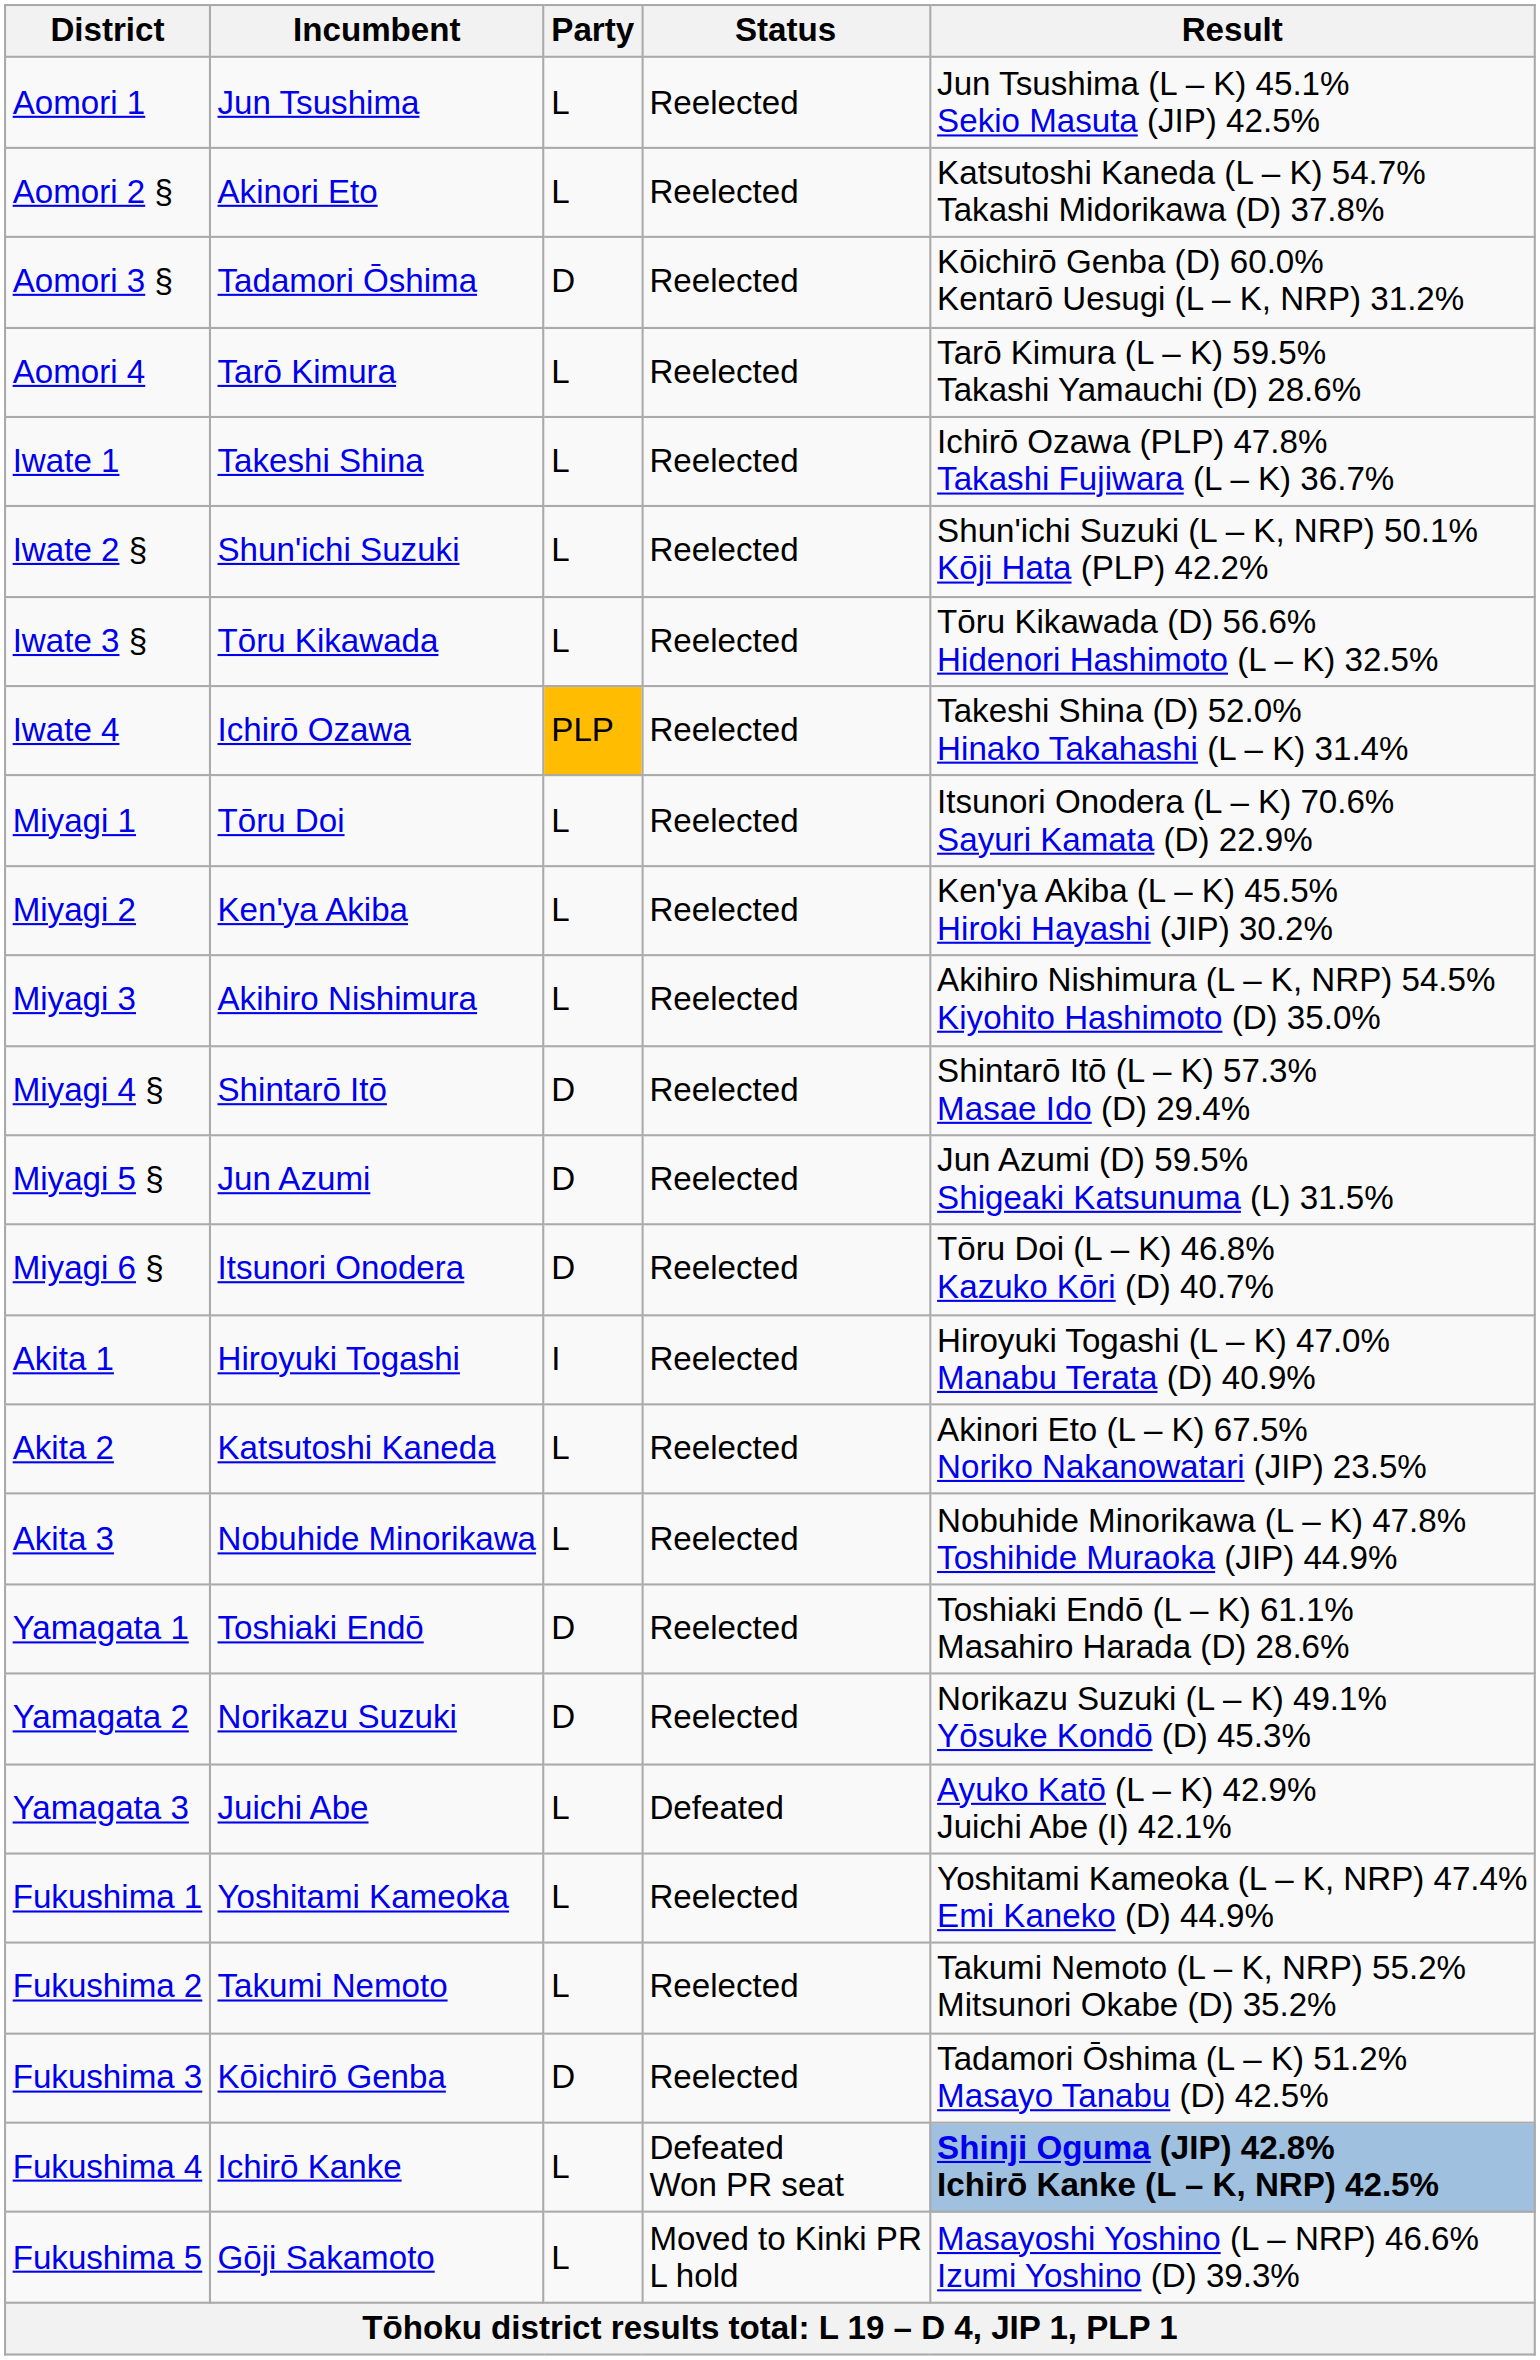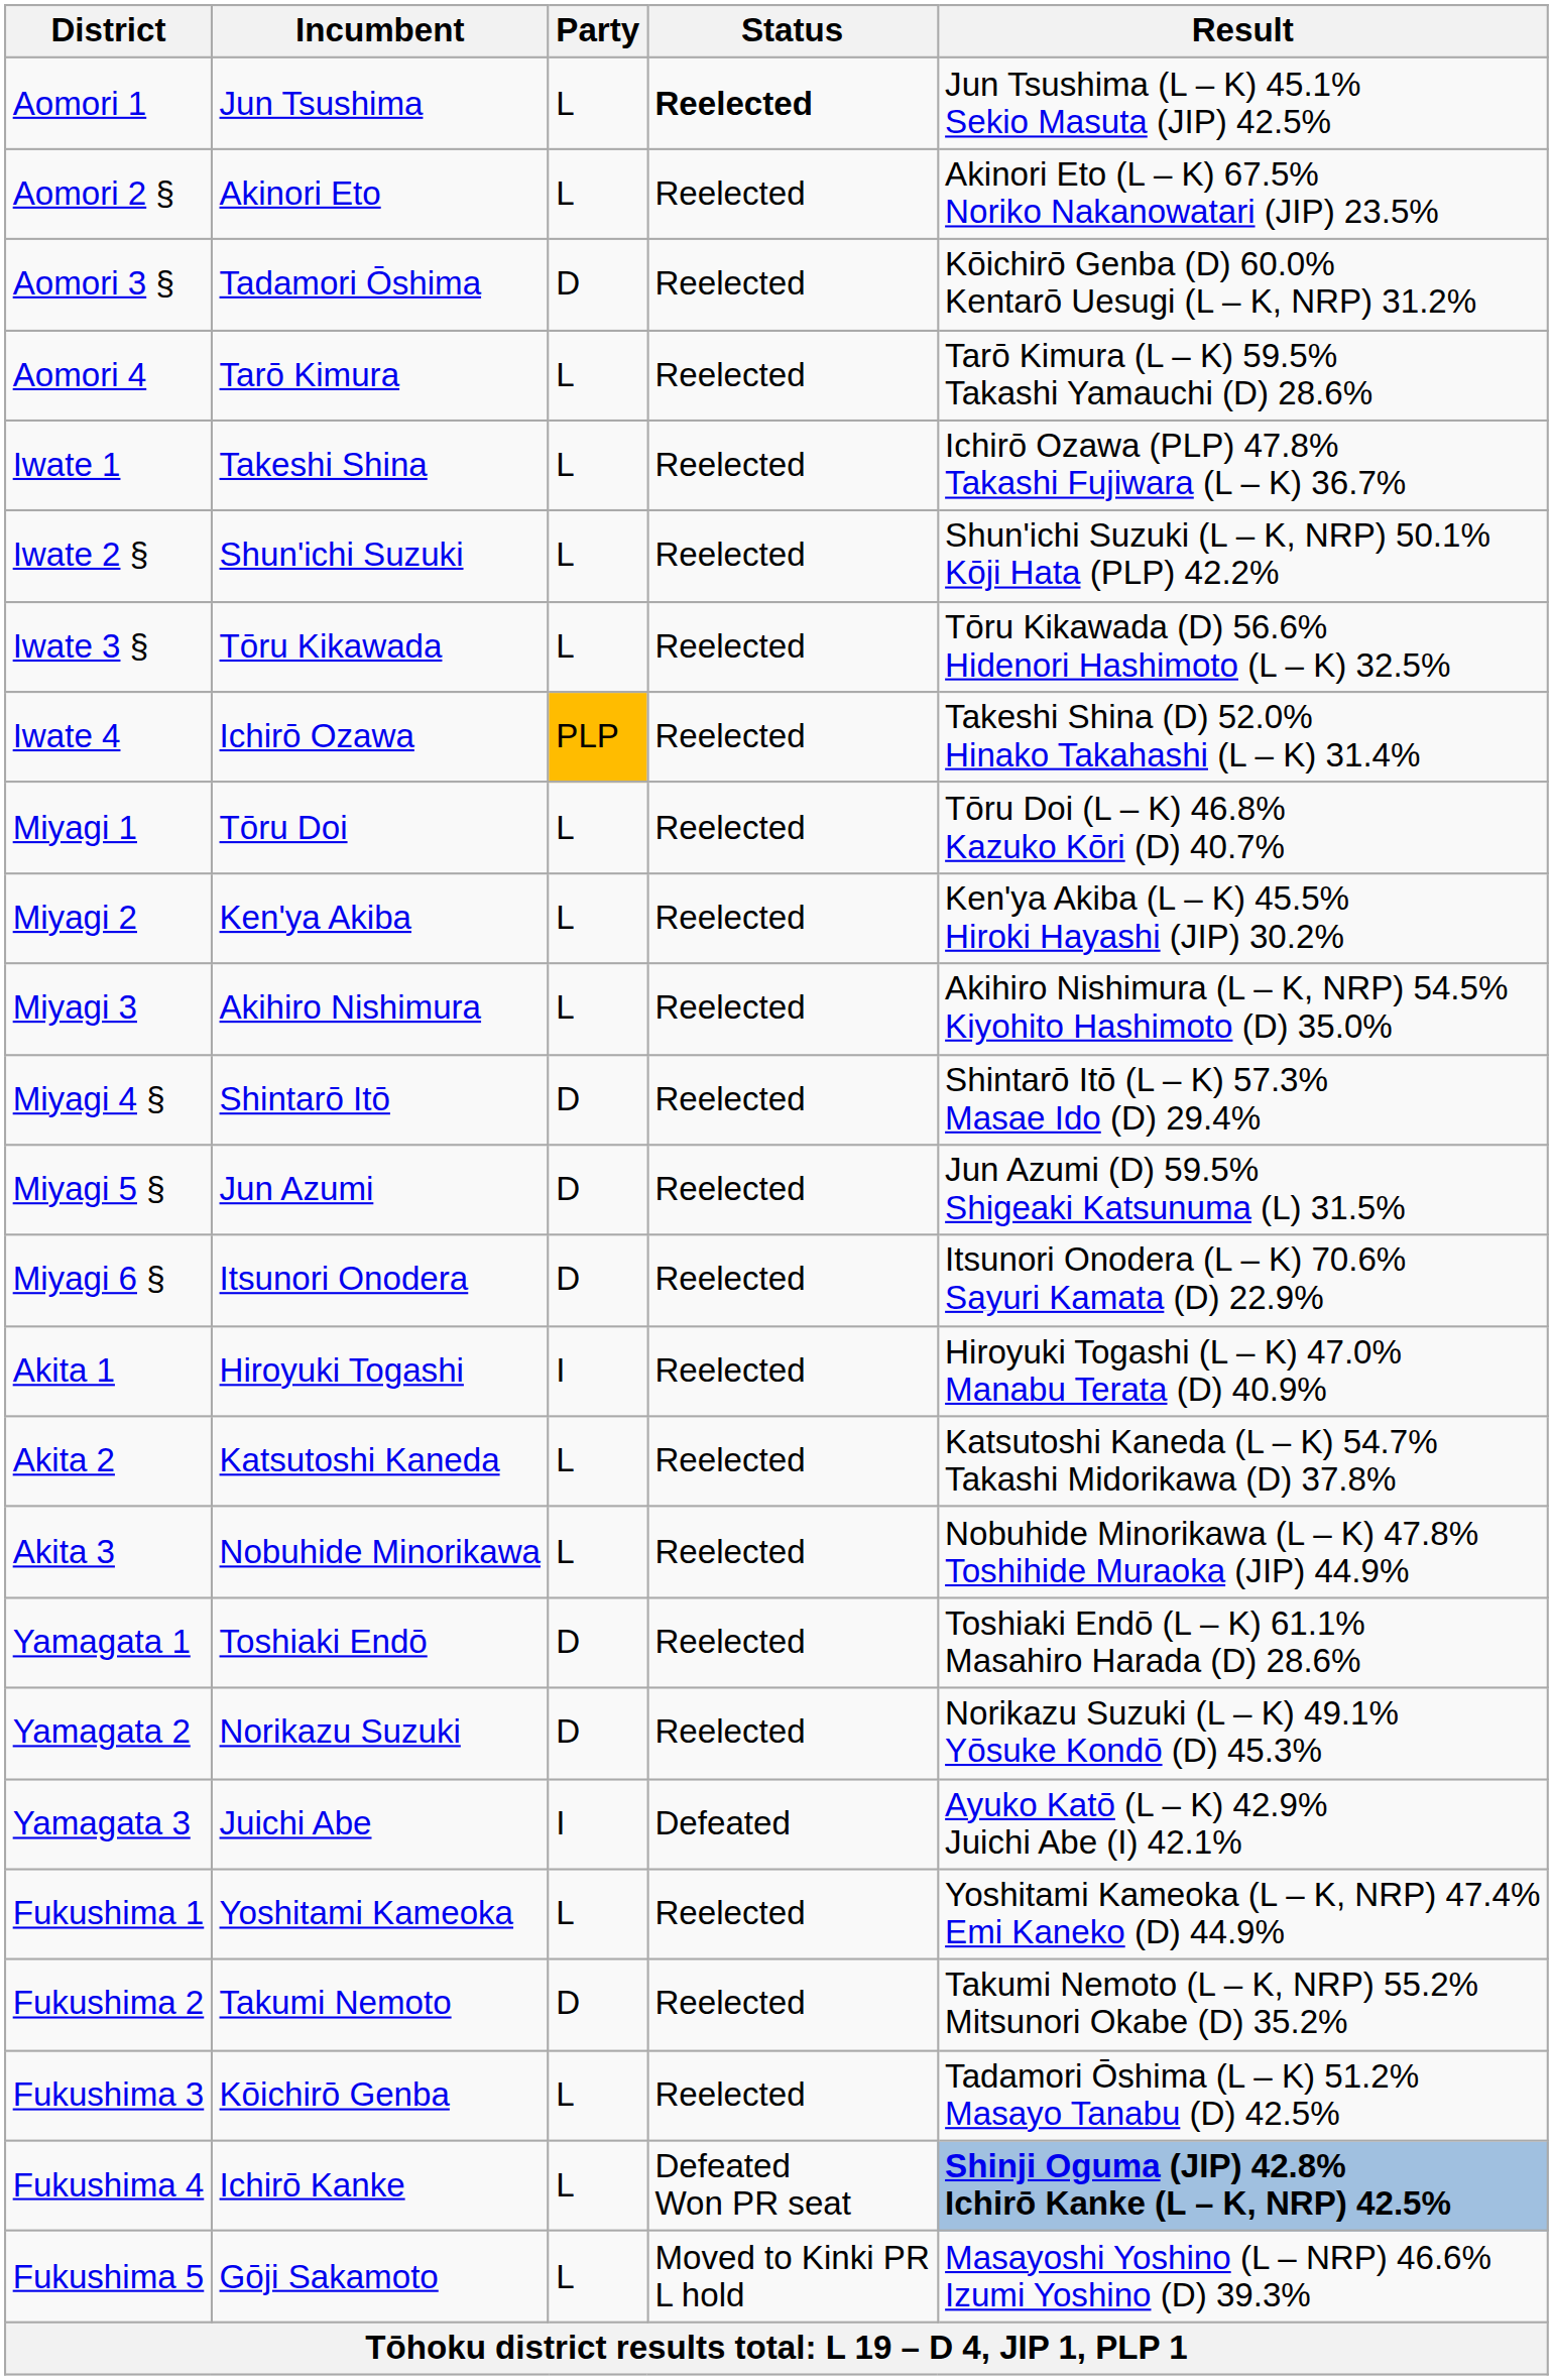Aomori 1 | Status: normal -> bold
Aomori 2 § | Result: Katsutoshi Kaneda (L – K) 54.7% Takashi Midorikawa (D) 37.8% -> Akinori Eto (L – K) 67.5% Noriko Nakanowatari (JIP) 23.5%
Miyagi 1 | Result: Itsunori Onodera (L – K) 70.6% Sayuri Kamata (D) 22.9% -> Tōru Doi (L – K) 46.8% Kazuko Kōri (D) 40.7%
Miyagi 6 § | Result: Tōru Doi (L – K) 46.8% Kazuko Kōri (D) 40.7% -> Itsunori Onodera (L – K) 70.6% Sayuri Kamata (D) 22.9%
Akita 2 | Result: Akinori Eto (L – K) 67.5% Noriko Nakanowatari (JIP) 23.5% -> Katsutoshi Kaneda (L – K) 54.7% Takashi Midorikawa (D) 37.8%
Yamagata 3 | Party: L -> I
Fukushima 2 | Party: L -> D
Fukushima 3 | Party: D -> L
